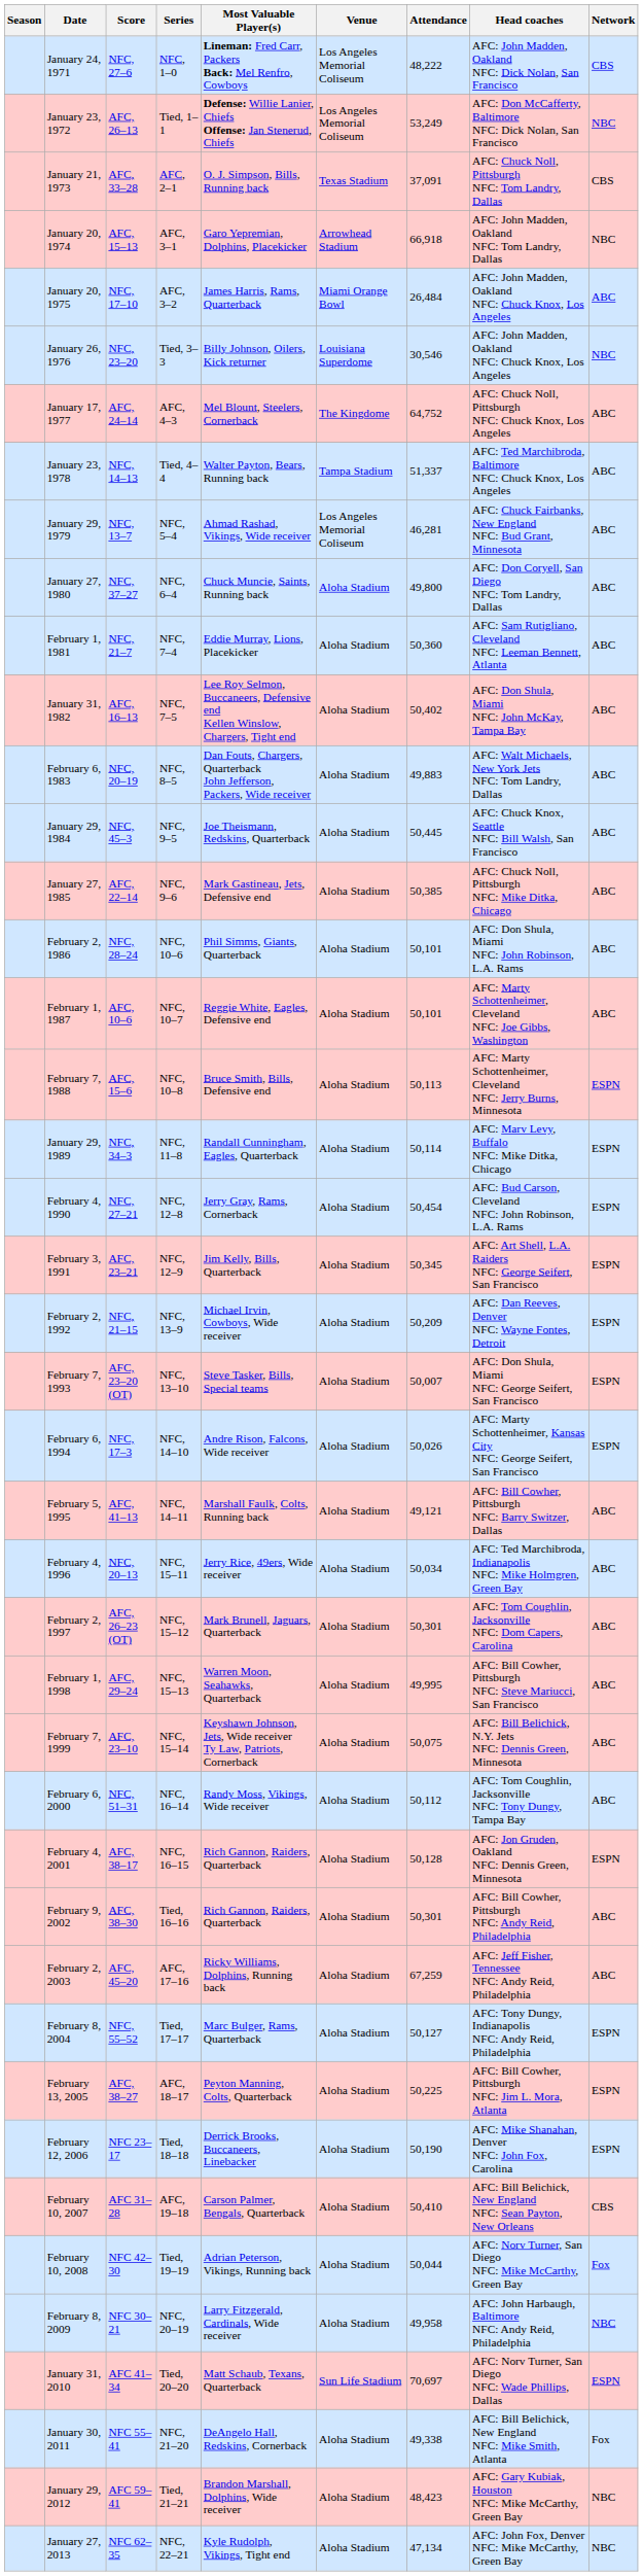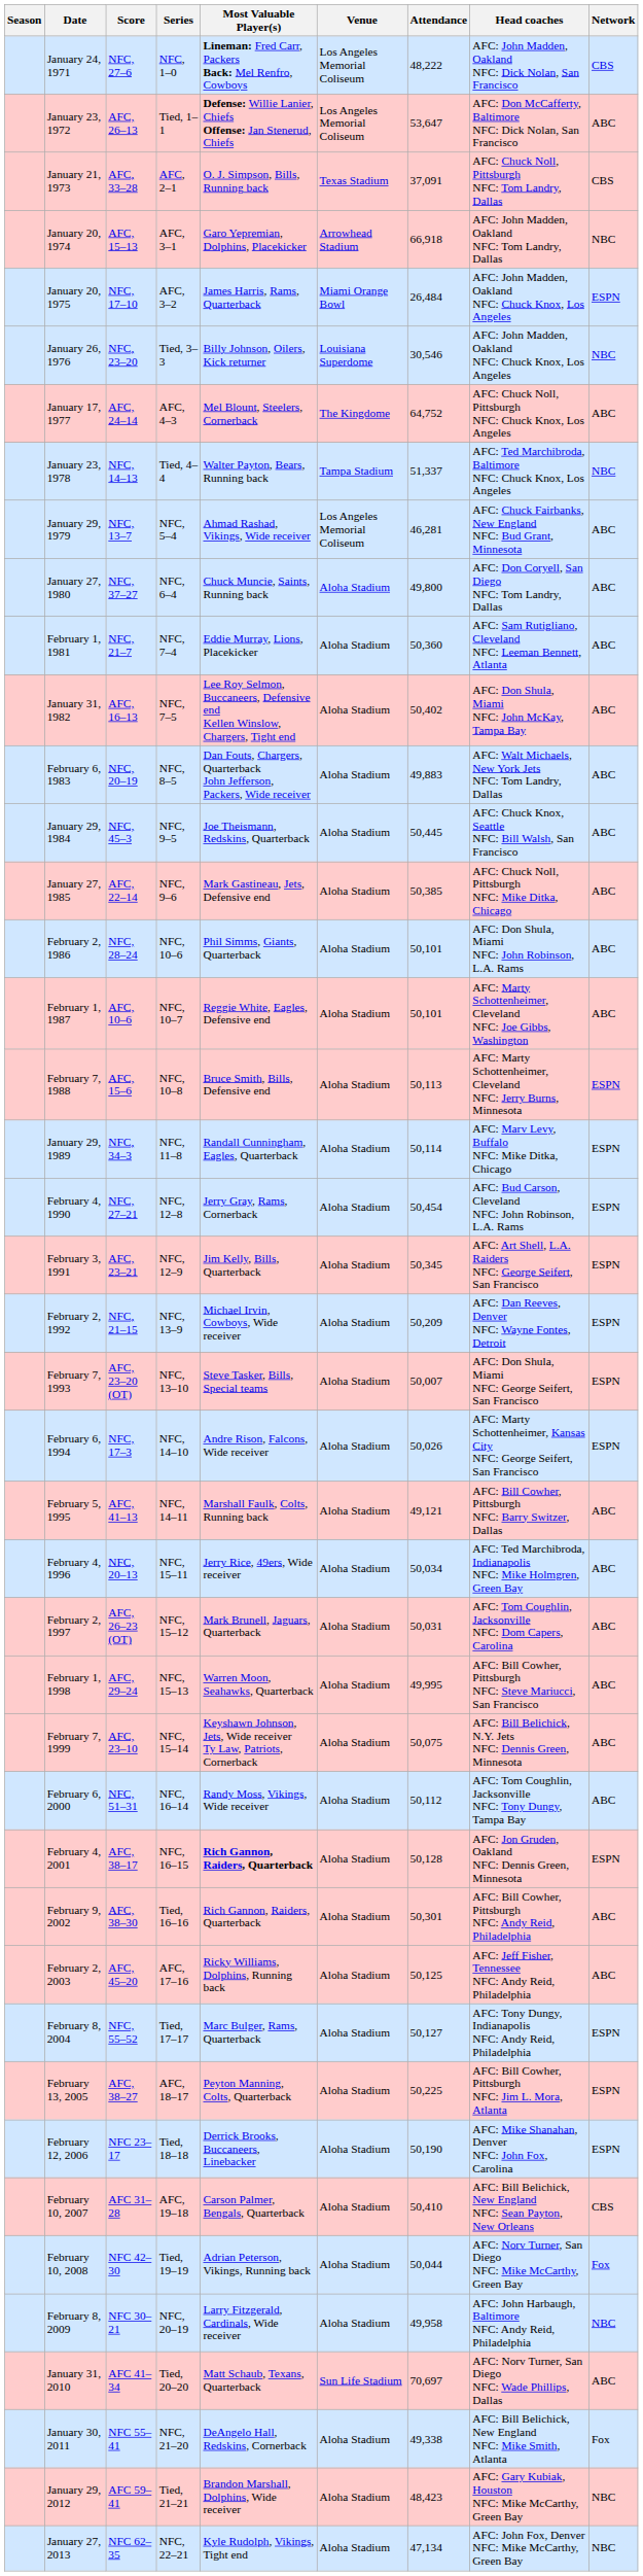January 23, 1972 | Attendance: 53,249 -> 53,647
January 23, 1972 | Network: NBC -> ABC
January 20, 1975 | Network: ABC -> ESPN
January 23, 1978 | Network: ABC -> NBC
February 2, 1997 | Attendance: 50,301 -> 50,031
February 4, 2001 | Most Valuable Player(s): normal -> bold
February 2, 2003 | Attendance: 67,259 -> 50,125
January 31, 2010 | Network: ESPN -> ABC
